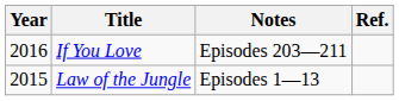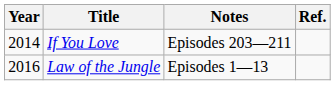If You Love | Year: 2016 -> 2014
Law of the Jungle | Year: 2015 -> 2016
